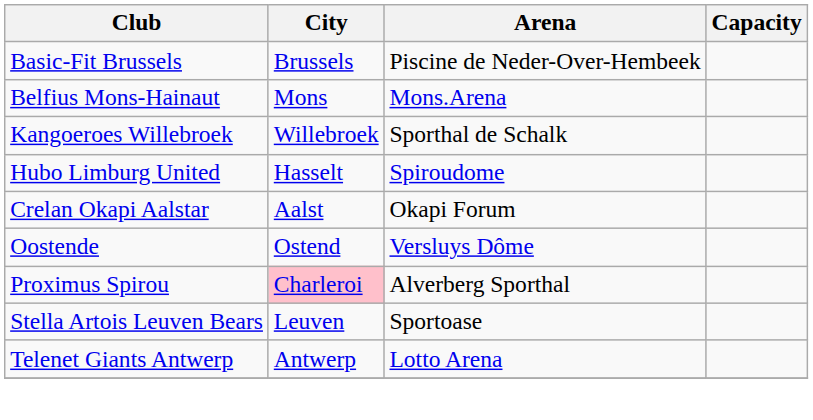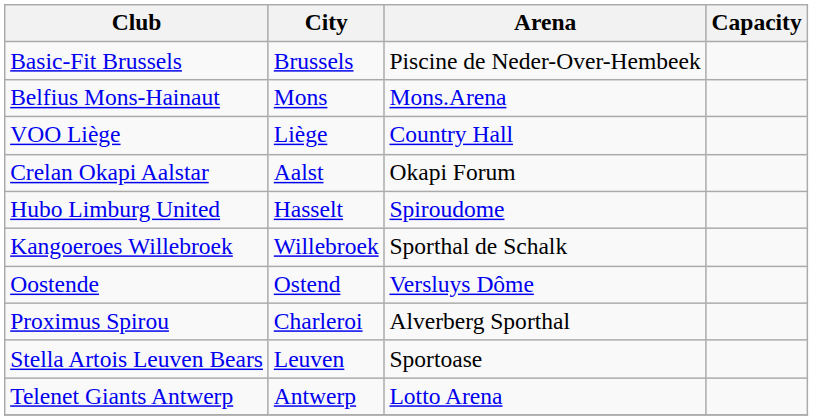+ row: VOO Liège | Liège | Country Hall
rows swapped: Crelan Okapi Aalstar <-> Kangoeroes Willebroek
Proximus Spirou | City: pink background -> no background
